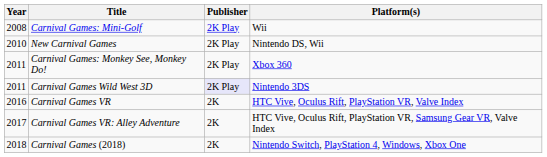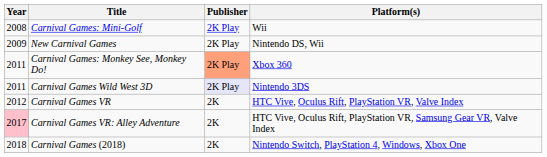New Carnival Games | Year: 2010 -> 2009
Carnival Games: Monkey See, Monkey Do! | Publisher: no background -> lightsalmon background
Carnival Games VR | Year: 2016 -> 2012
Carnival Games VR: Alley Adventure | Year: no background -> pink background
